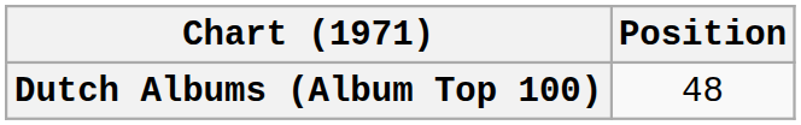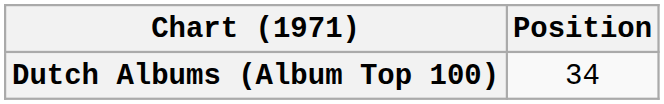Dutch Albums (Album Top 100) | Position: 48 -> 34
